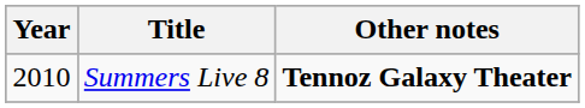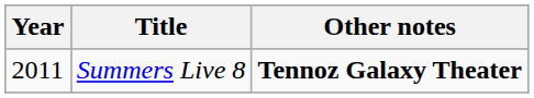Summers Live 8 | Year: 2010 -> 2011
